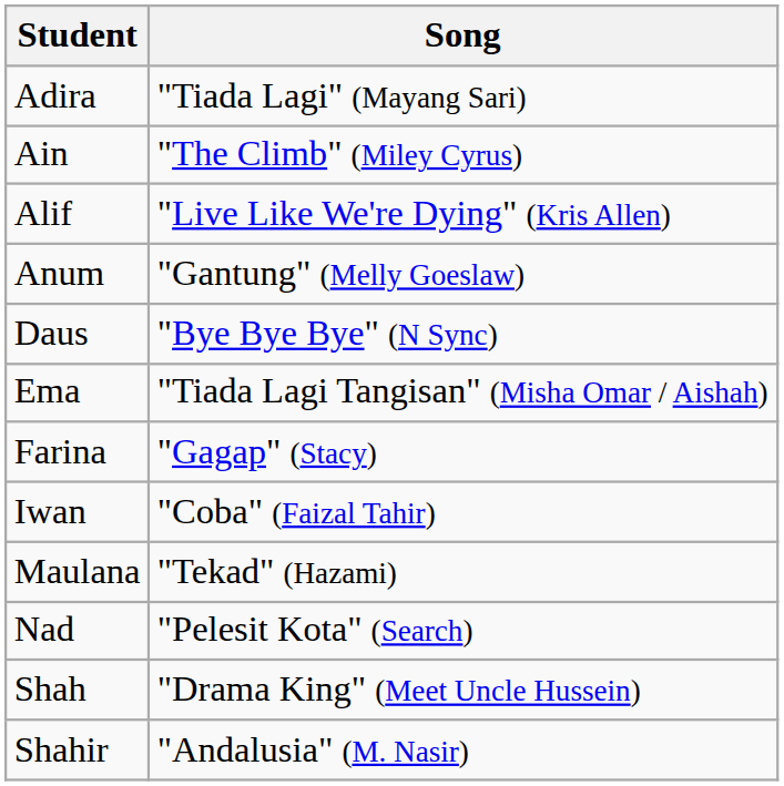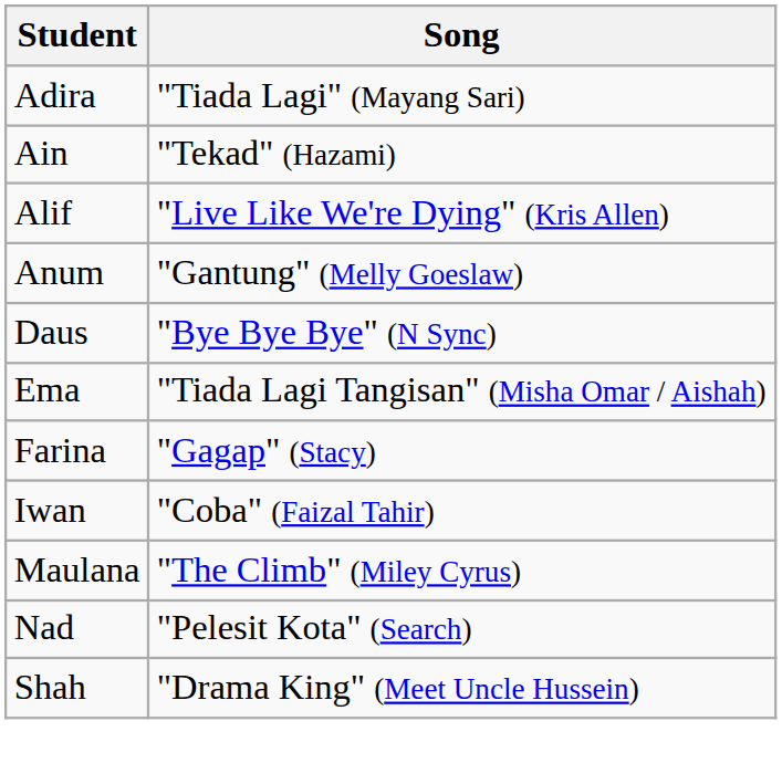Ain | Song: "The Climb" (Miley Cyrus) -> "Tekad" (Hazami)
Maulana | Song: "Tekad" (Hazami) -> "The Climb" (Miley Cyrus)
- row: Shahir | "Andalusia" (M. Nasir)
